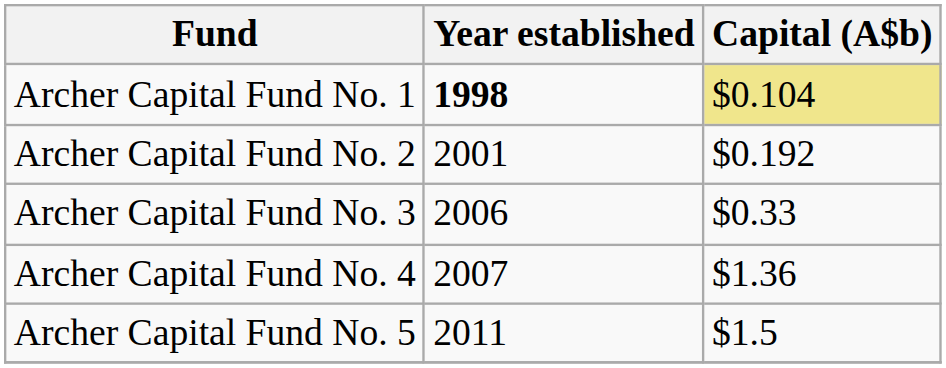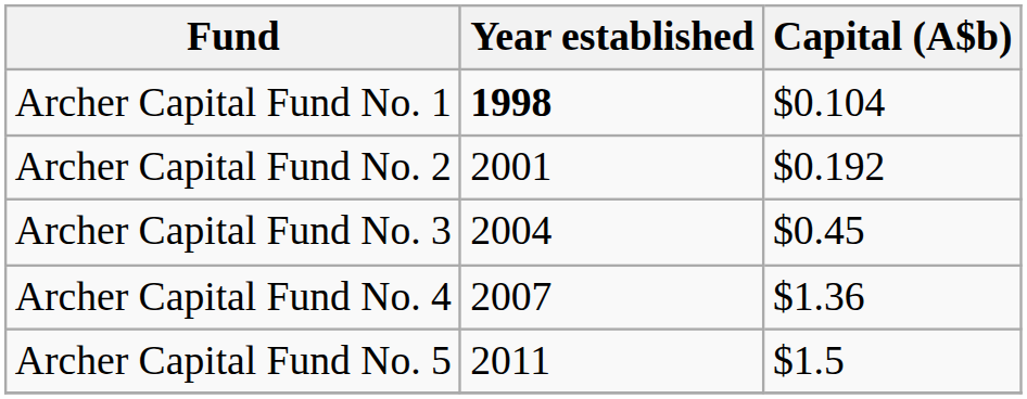Archer Capital Fund No. 1 | Capital (A$b): khaki background -> no background
Archer Capital Fund No. 3 | Year established: 2006 -> 2004
Archer Capital Fund No. 3 | Capital (A$b): $0.33 -> $0.45
